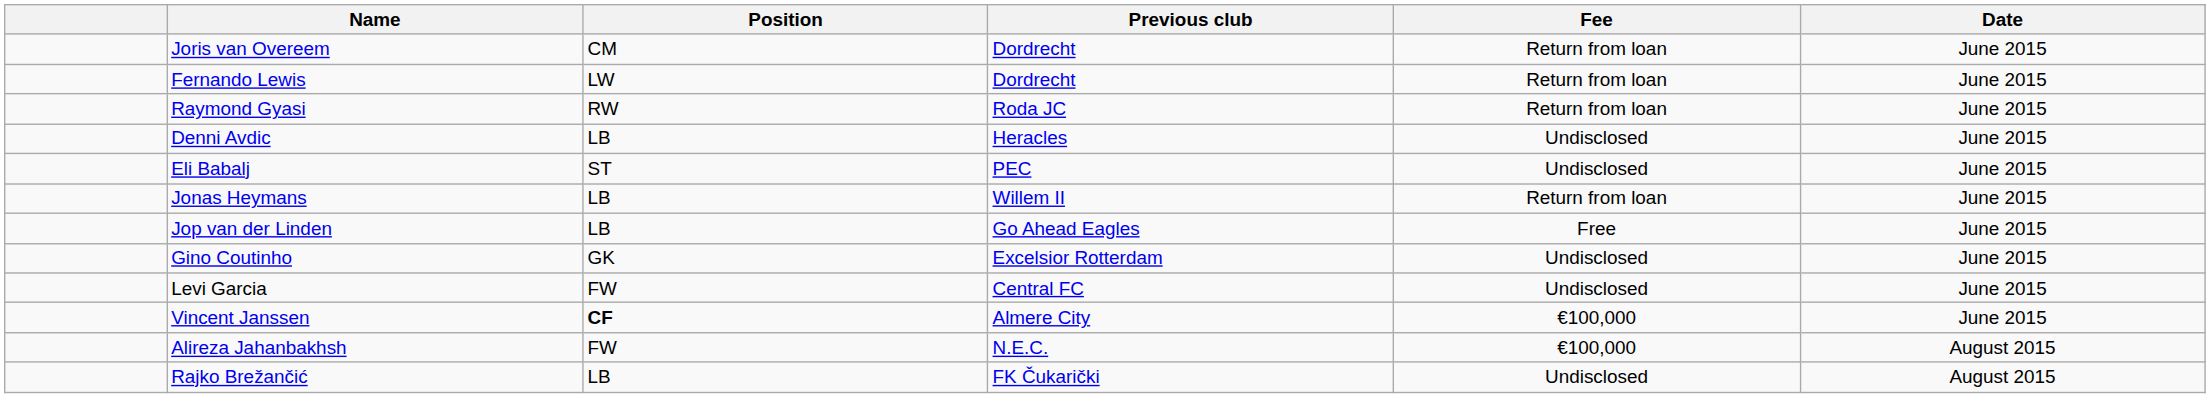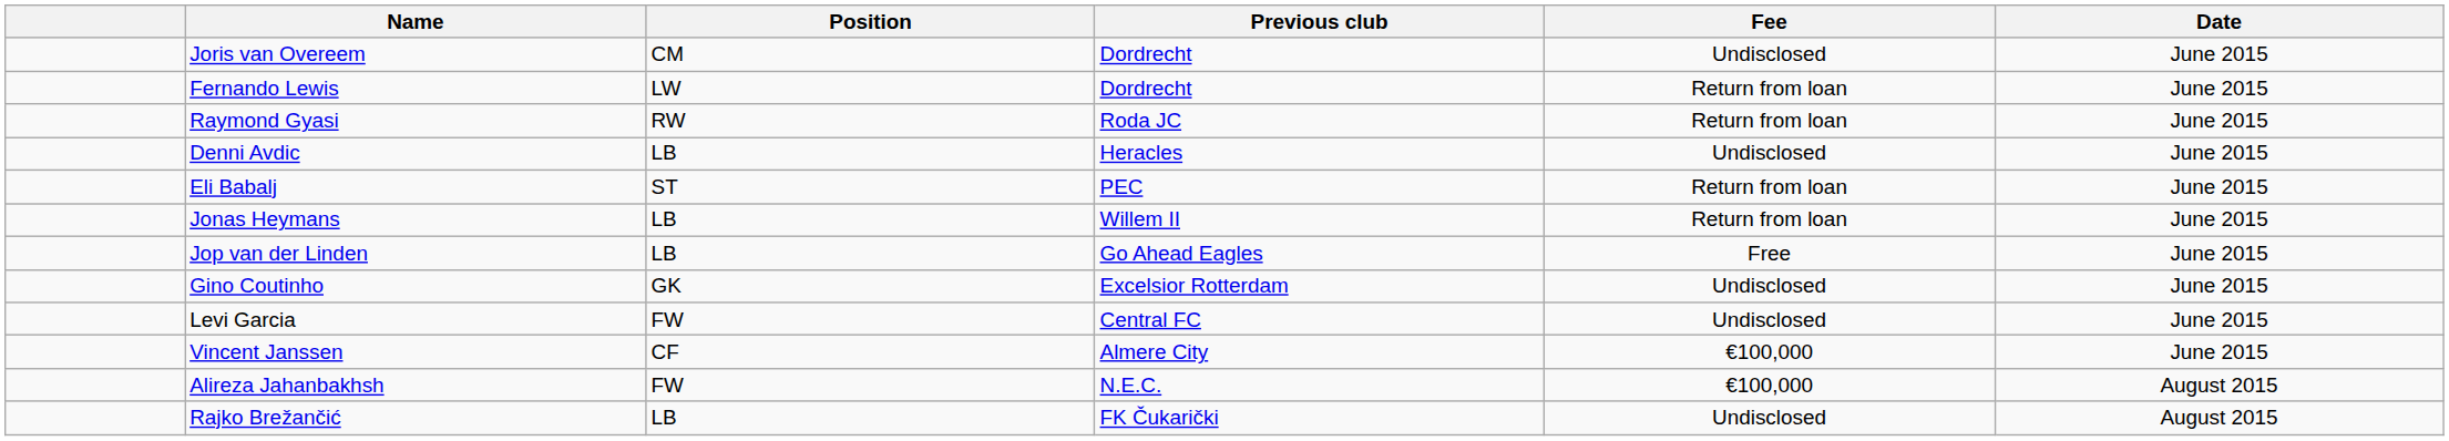Joris van Overeem | Fee: Return from loan -> Undisclosed
Eli Babalj | Fee: Undisclosed -> Return from loan
Vincent Janssen | Position: bold -> normal
